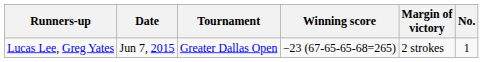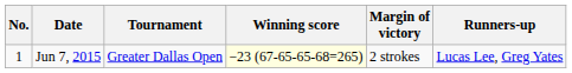columns swapped: No. <-> Runners-up
Jun 7, 2015 | Winning score: no background -> lightyellow background
